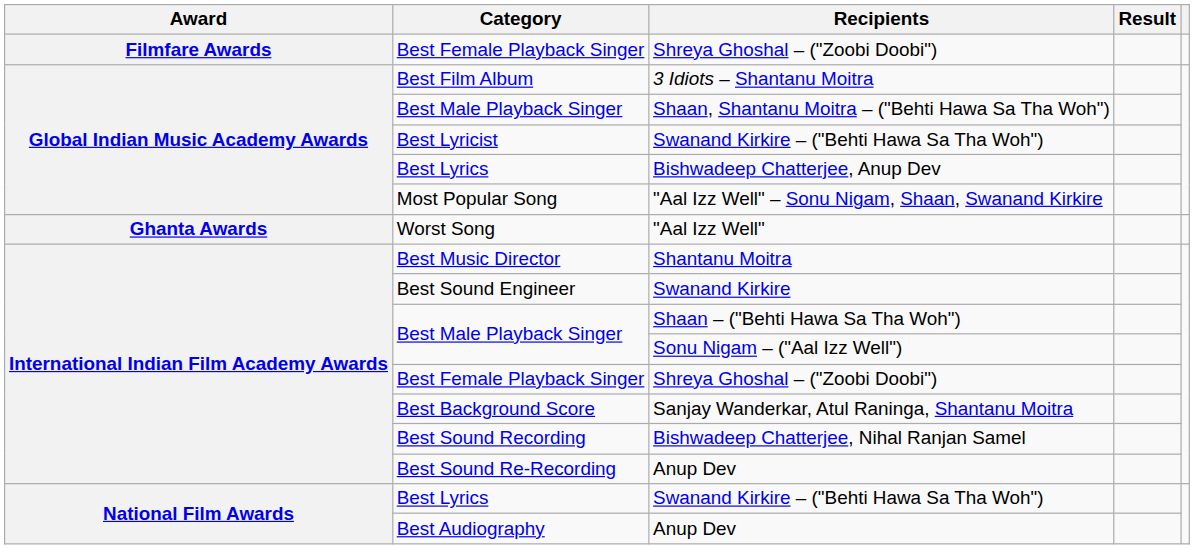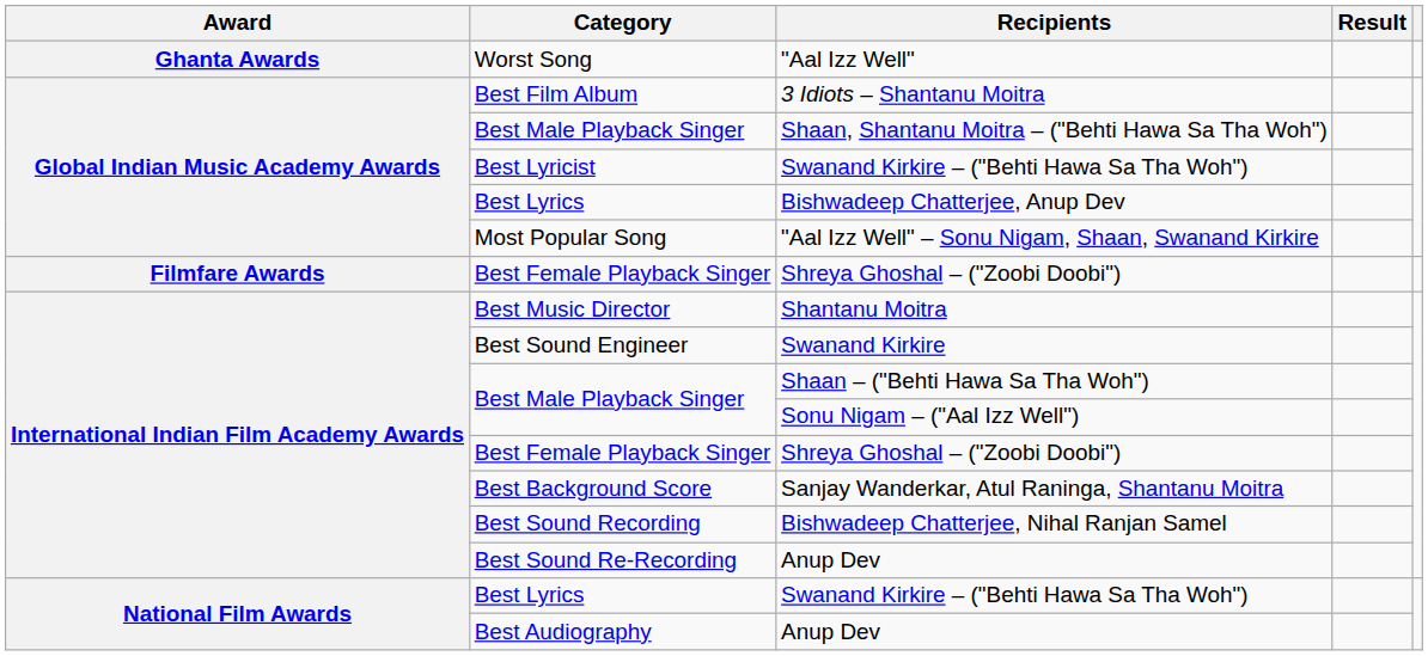rows swapped: Filmfare Awards / Shreya Ghoshal – ("Zoobi Doobi") <-> "Aal Izz Well"
